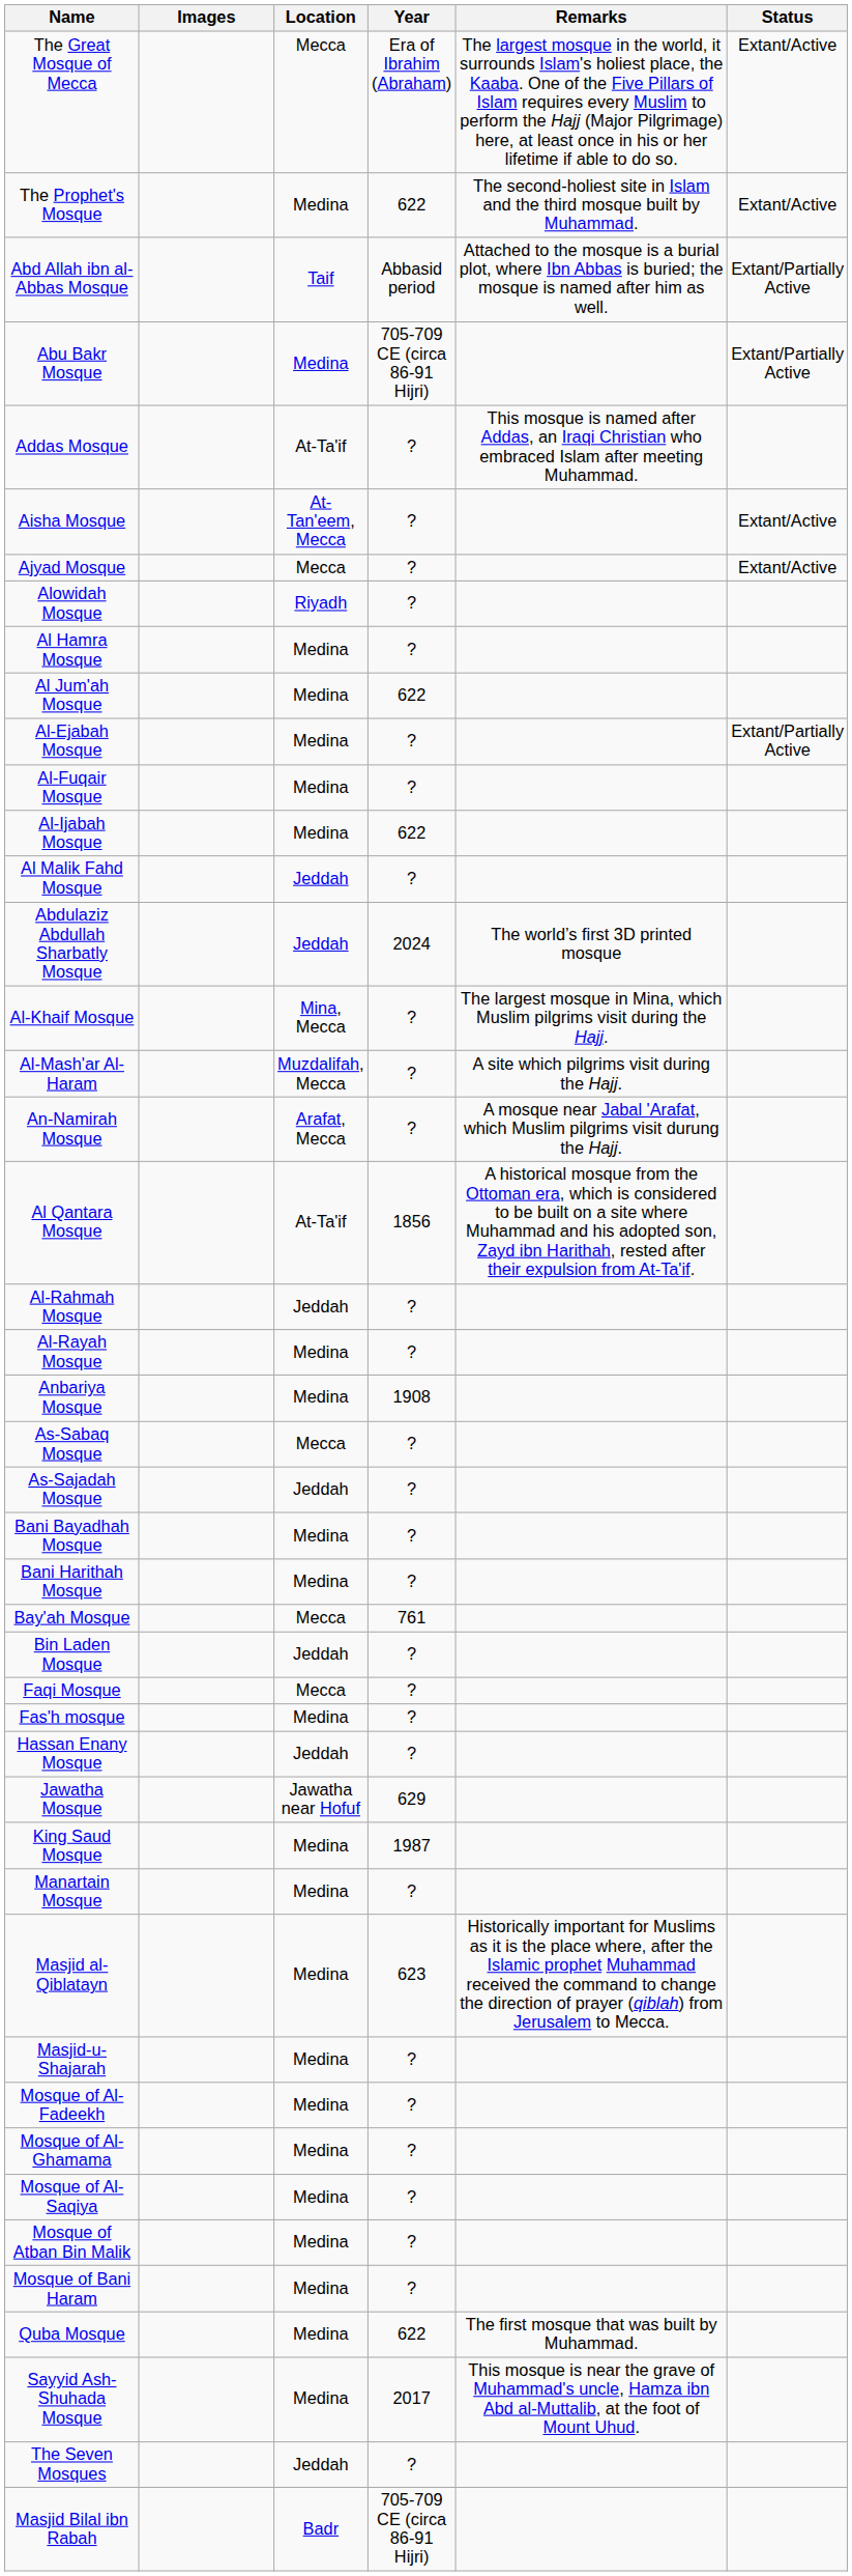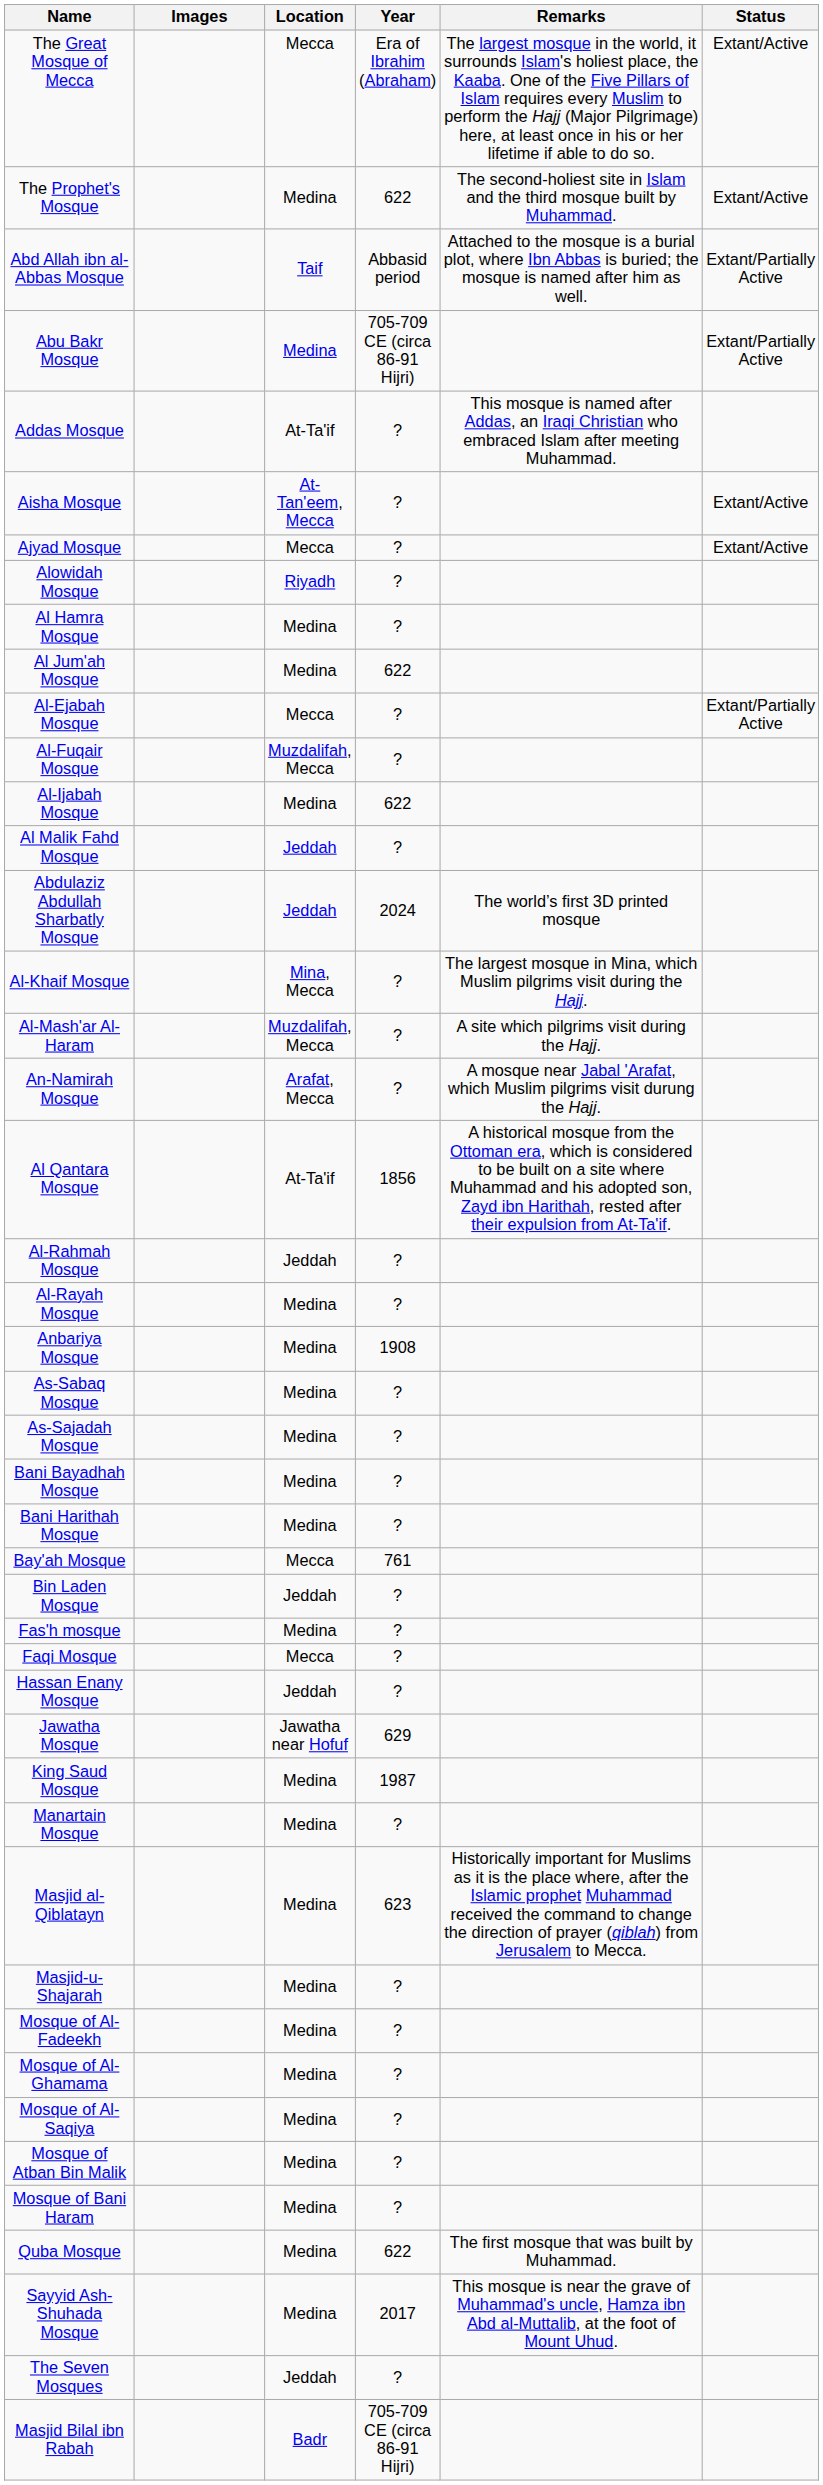Al-Ejabah Mosque | Location: Medina -> Mecca
Al-Fuqair Mosque | Location: Medina -> Muzdalifah, Mecca
As-Sabaq Mosque | Location: Mecca -> Medina
As-Sajadah Mosque | Location: Jeddah -> Medina
rows swapped: Faqi Mosque <-> Fas'h mosque
